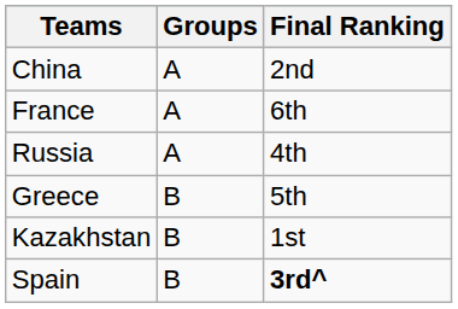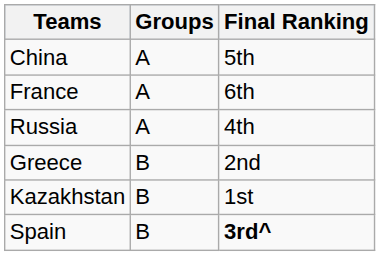China | Final Ranking: 2nd -> 5th
Greece | Final Ranking: 5th -> 2nd
